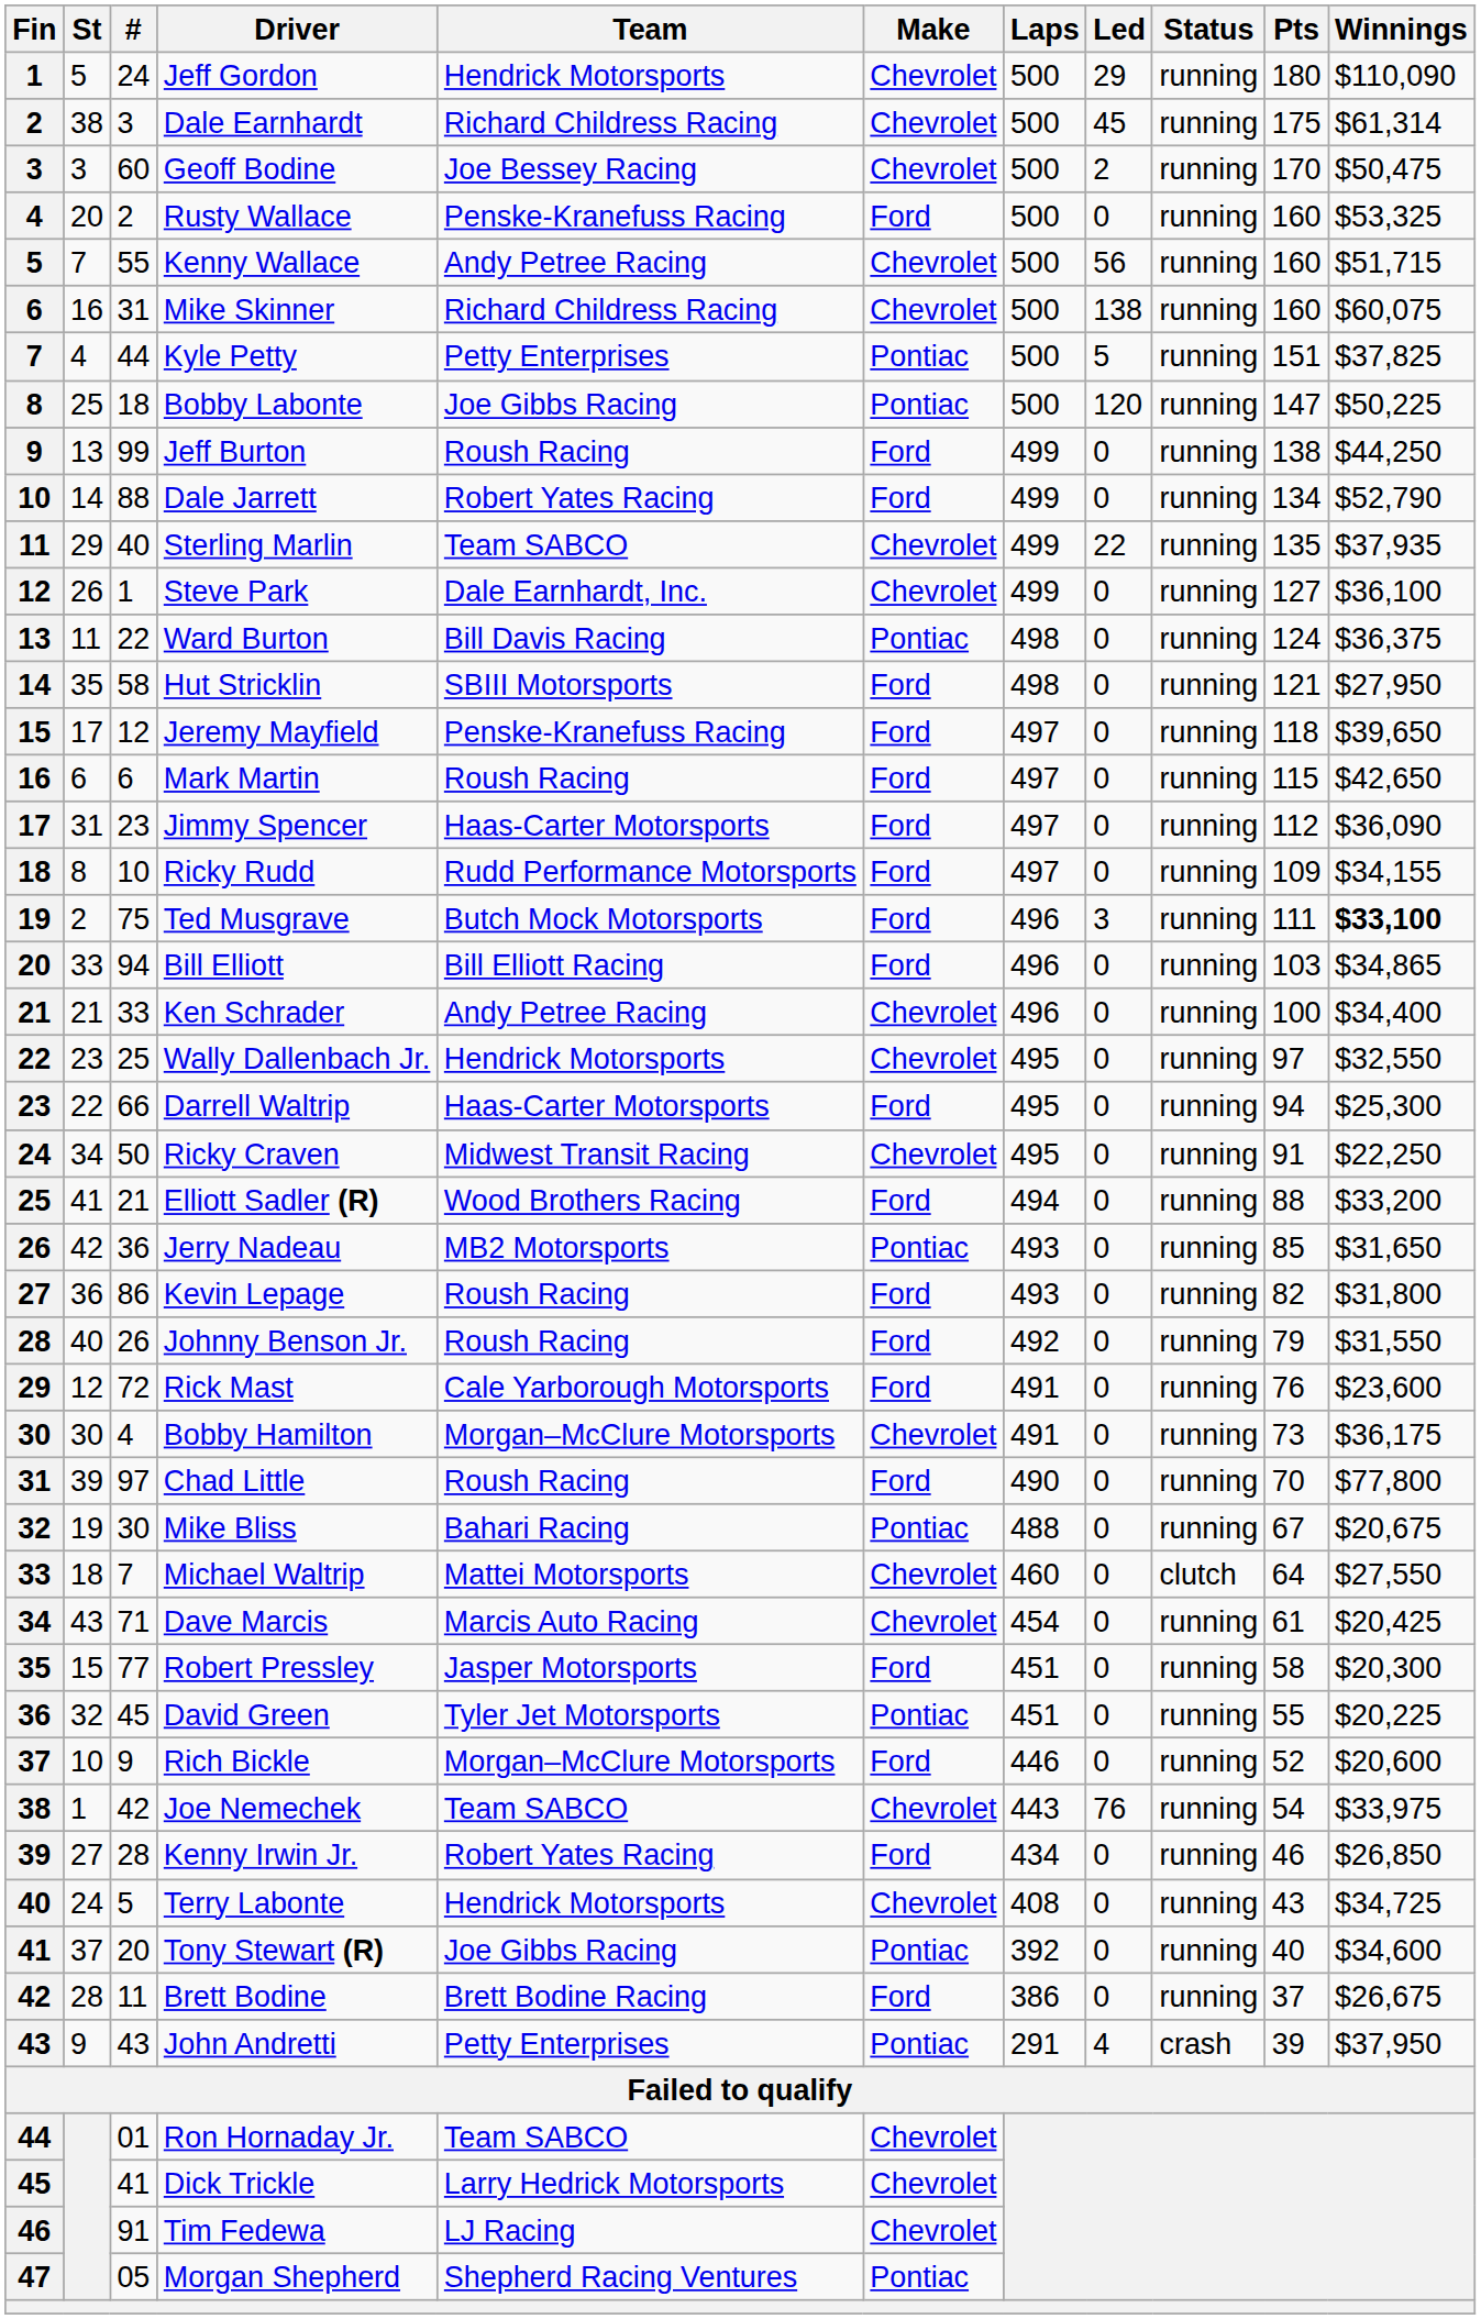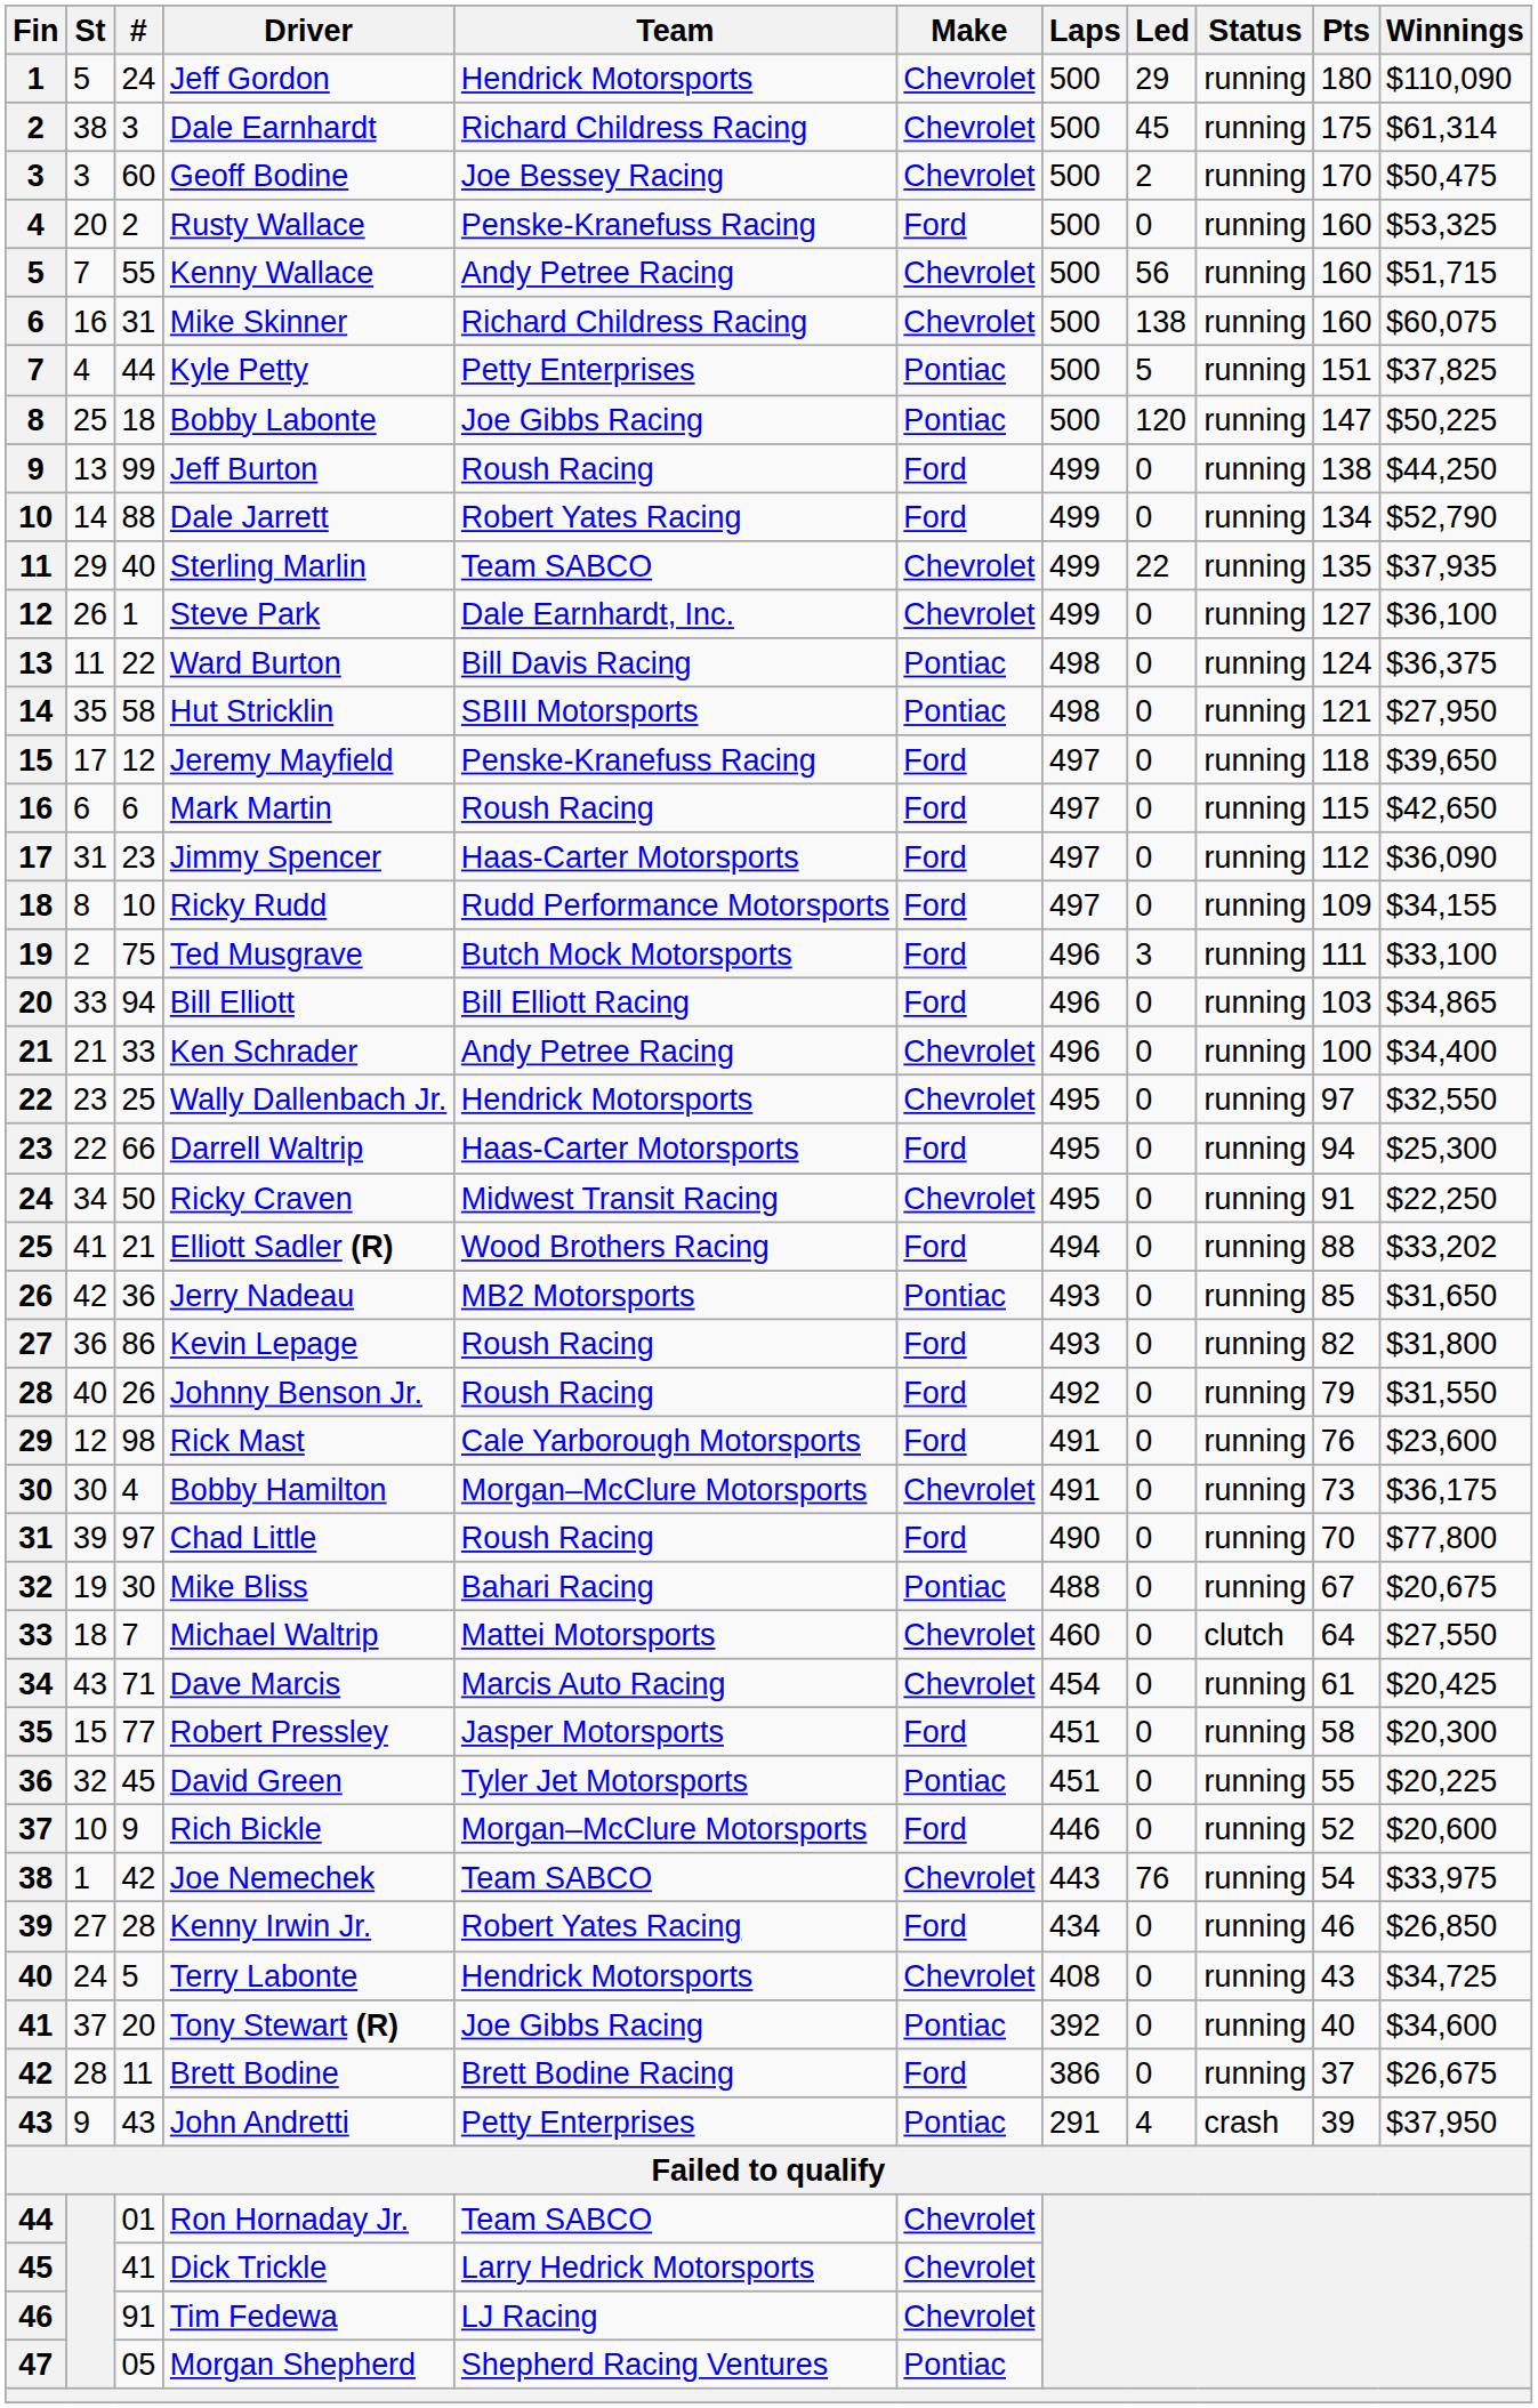Hut Stricklin | Make: Ford -> Pontiac
Ted Musgrave | Winnings: bold -> normal
Elliott Sadler (R) | Winnings: $33,200 -> $33,202
Rick Mast | #: 72 -> 98
